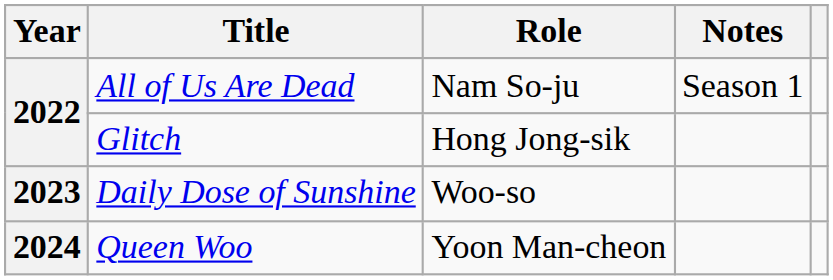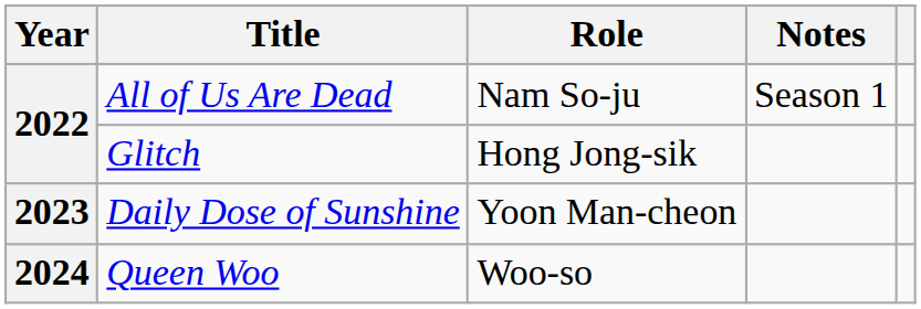Daily Dose of Sunshine | Role: Woo-so -> Yoon Man-cheon
Queen Woo | Role: Yoon Man-cheon -> Woo-so
